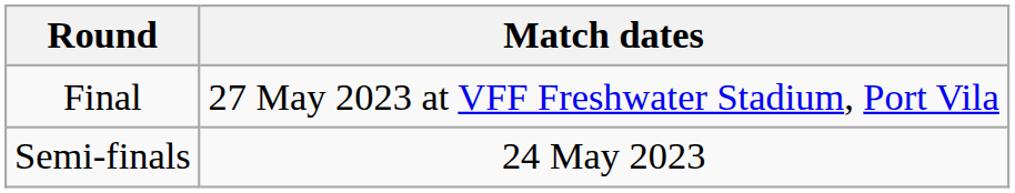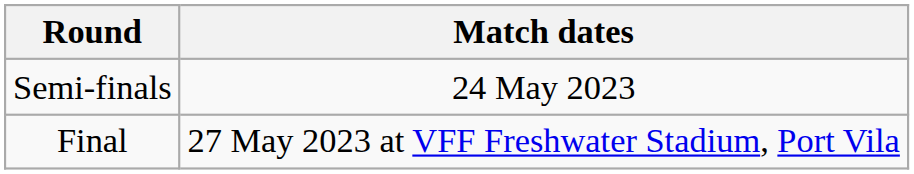rows swapped: Semi-finals <-> Final
